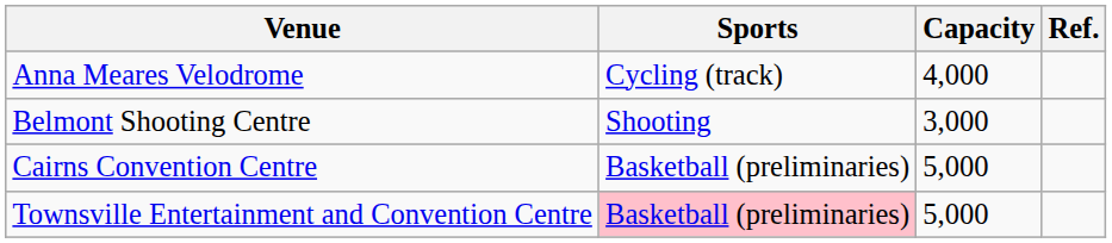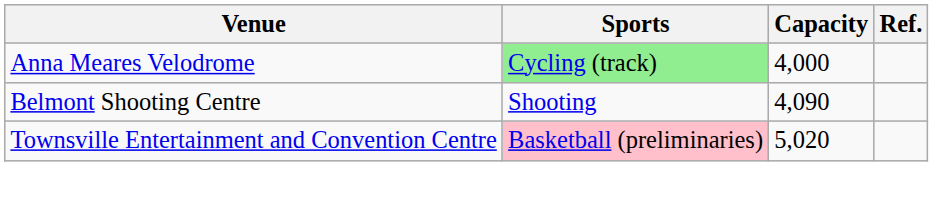Anna Meares Velodrome | Sports: no background -> lightgreen background
Belmont Shooting Centre | Capacity: 3,000 -> 4,090
- row: Cairns Convention Centre | Basketball (preliminaries) | 5,000
Townsville Entertainment and Convention Centre | Capacity: 5,000 -> 5,020
